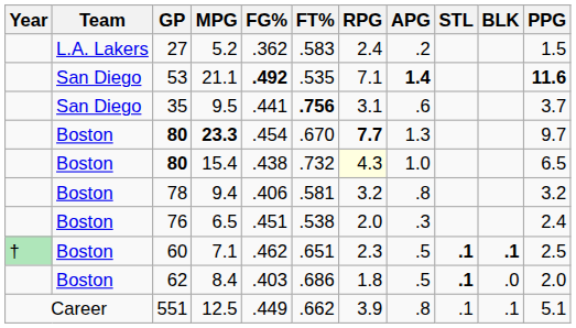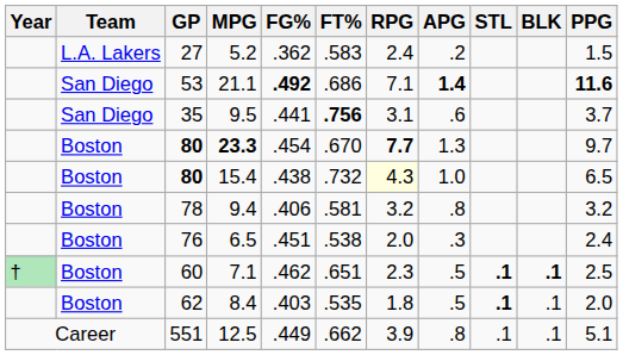21.1 | FT%: .535 -> .686
8.4 | FT%: .686 -> .535
8.4 | BLK: .0 -> .1
